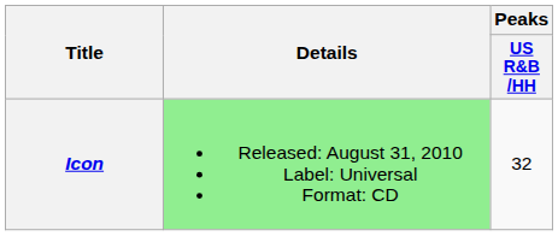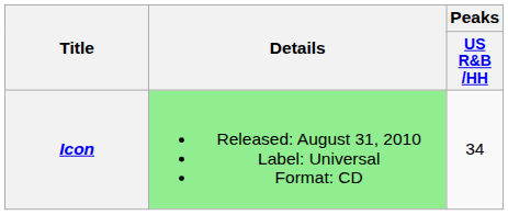Icon | Peaks / US R&B /HH: 32 -> 34
